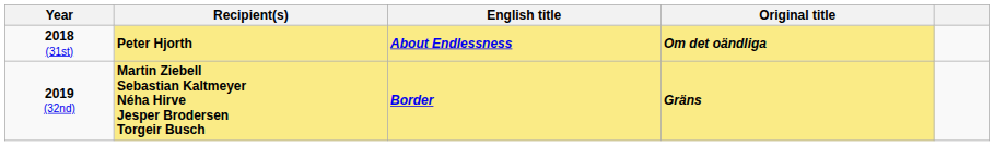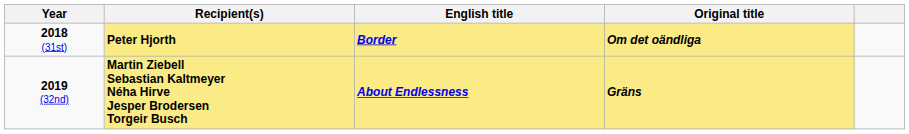2018 (31st) | English title: About Endlessness -> Border
2019 (32nd) | English title: Border -> About Endlessness
